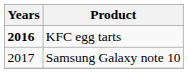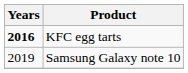Samsung Galaxy note 10 | Years: 2017 -> 2019
